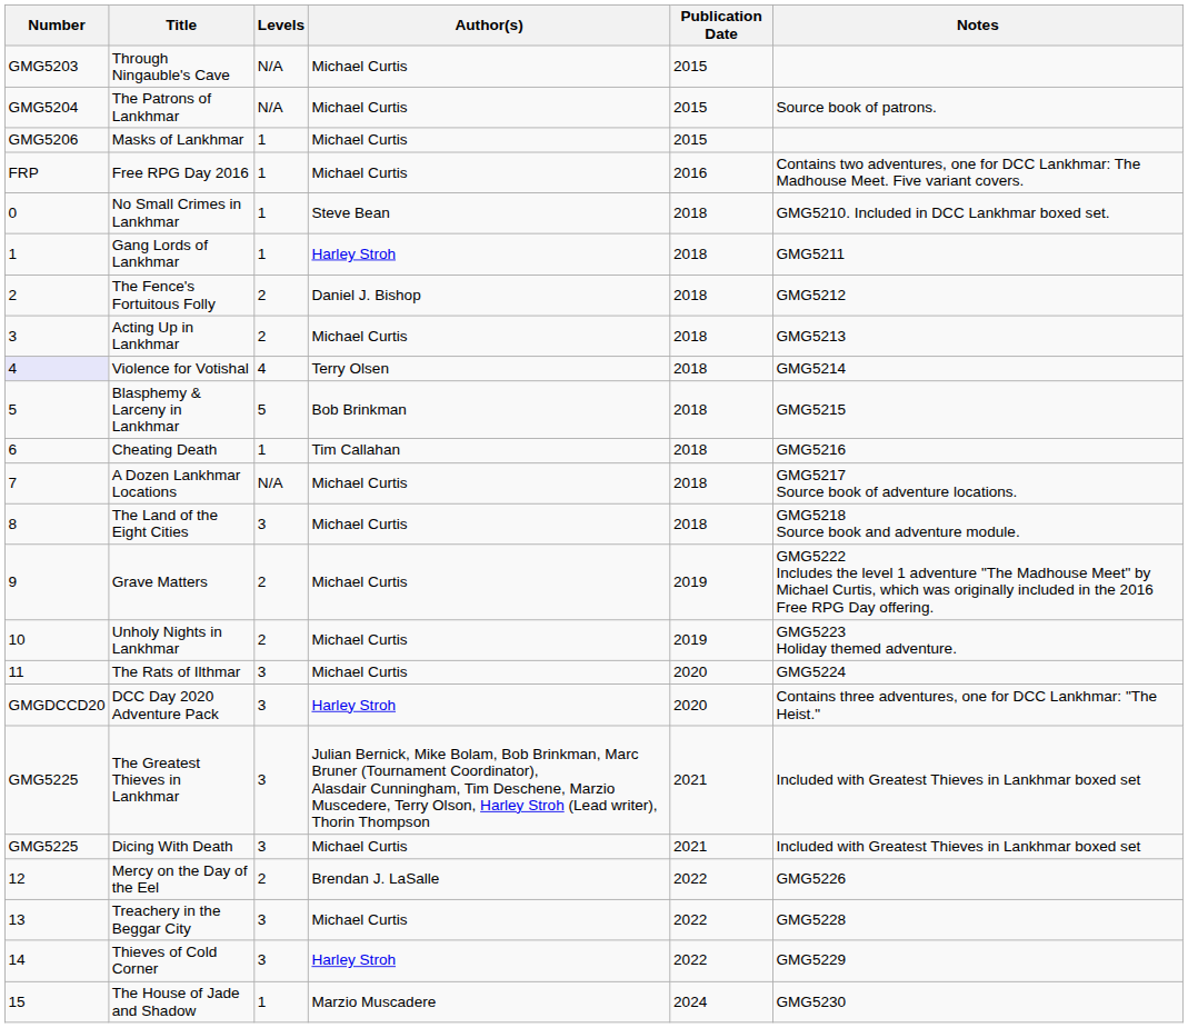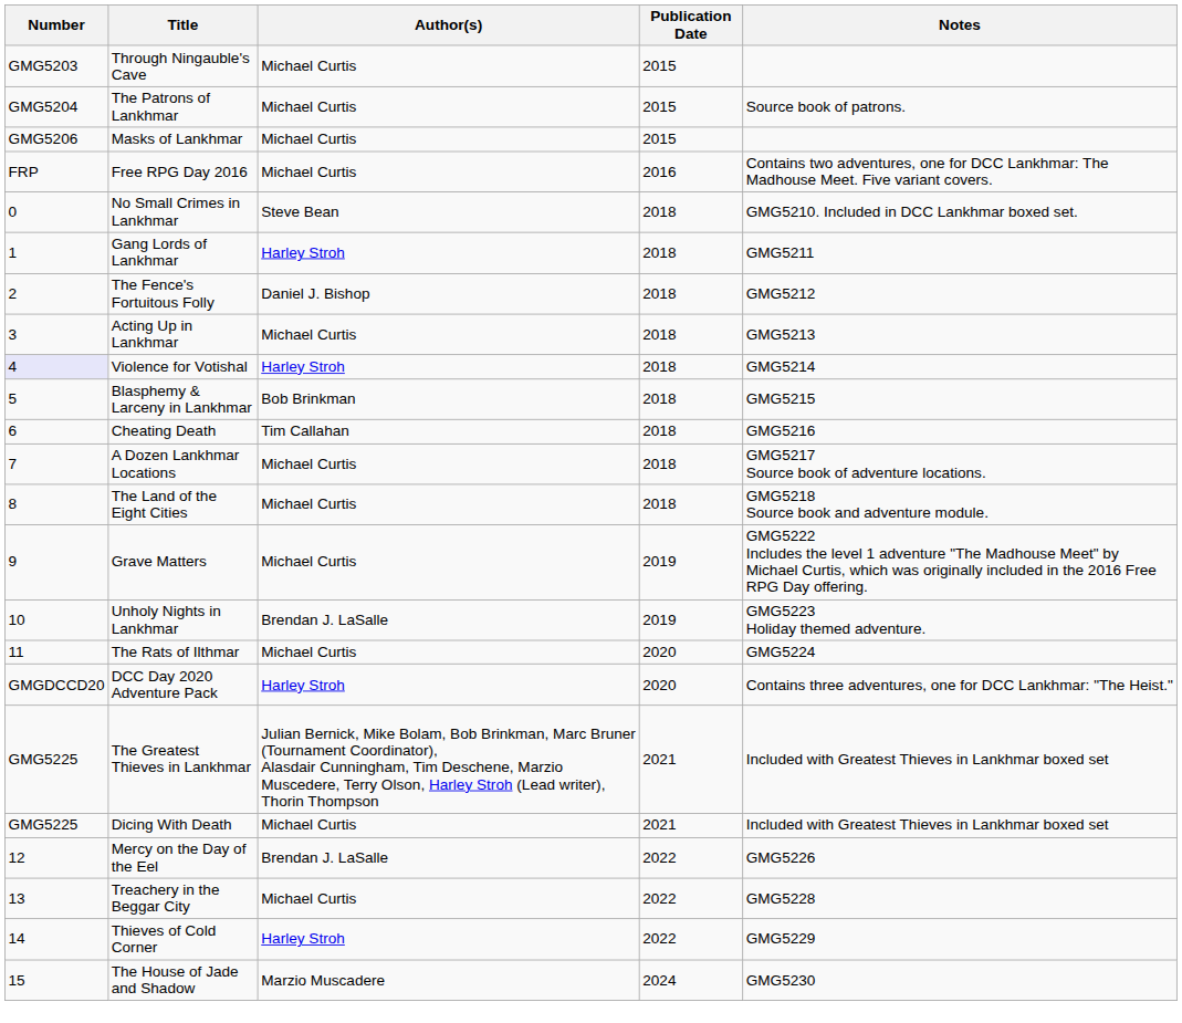- column: Levels | N/A | N/A | 1 | 1 | 1 | 1 | 2 | 2 | 4 | 5 | 1 | N/A | 3 | 2 | 2 | 3 | 3 | 3 | 3 | 2 | 3 | 3 | 1
Violence for Votishal | Author(s): Terry Olsen -> Harley Stroh
Unholy Nights in Lankhmar | Author(s): Michael Curtis -> Brendan J. LaSalle
